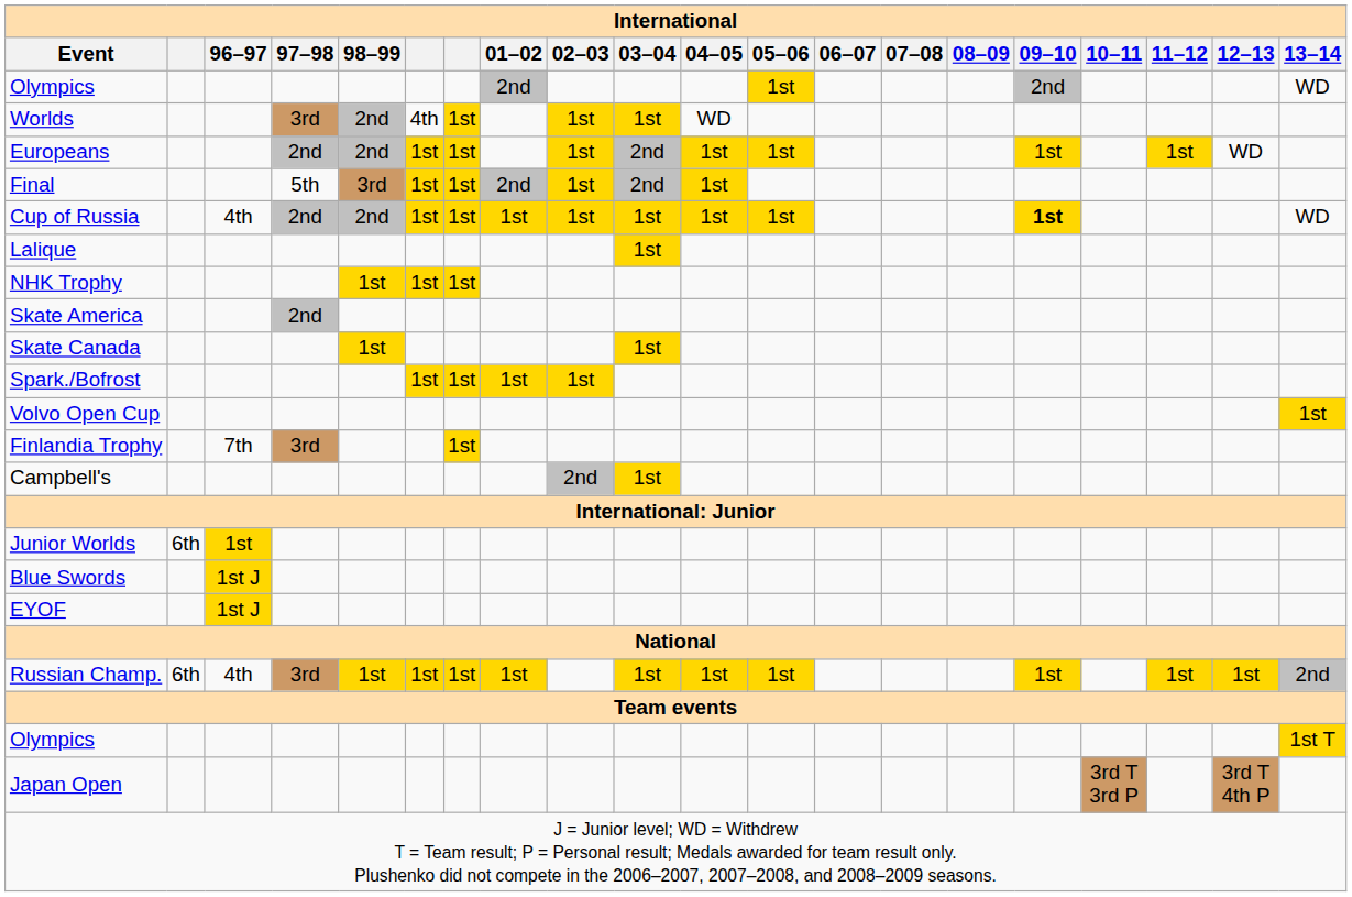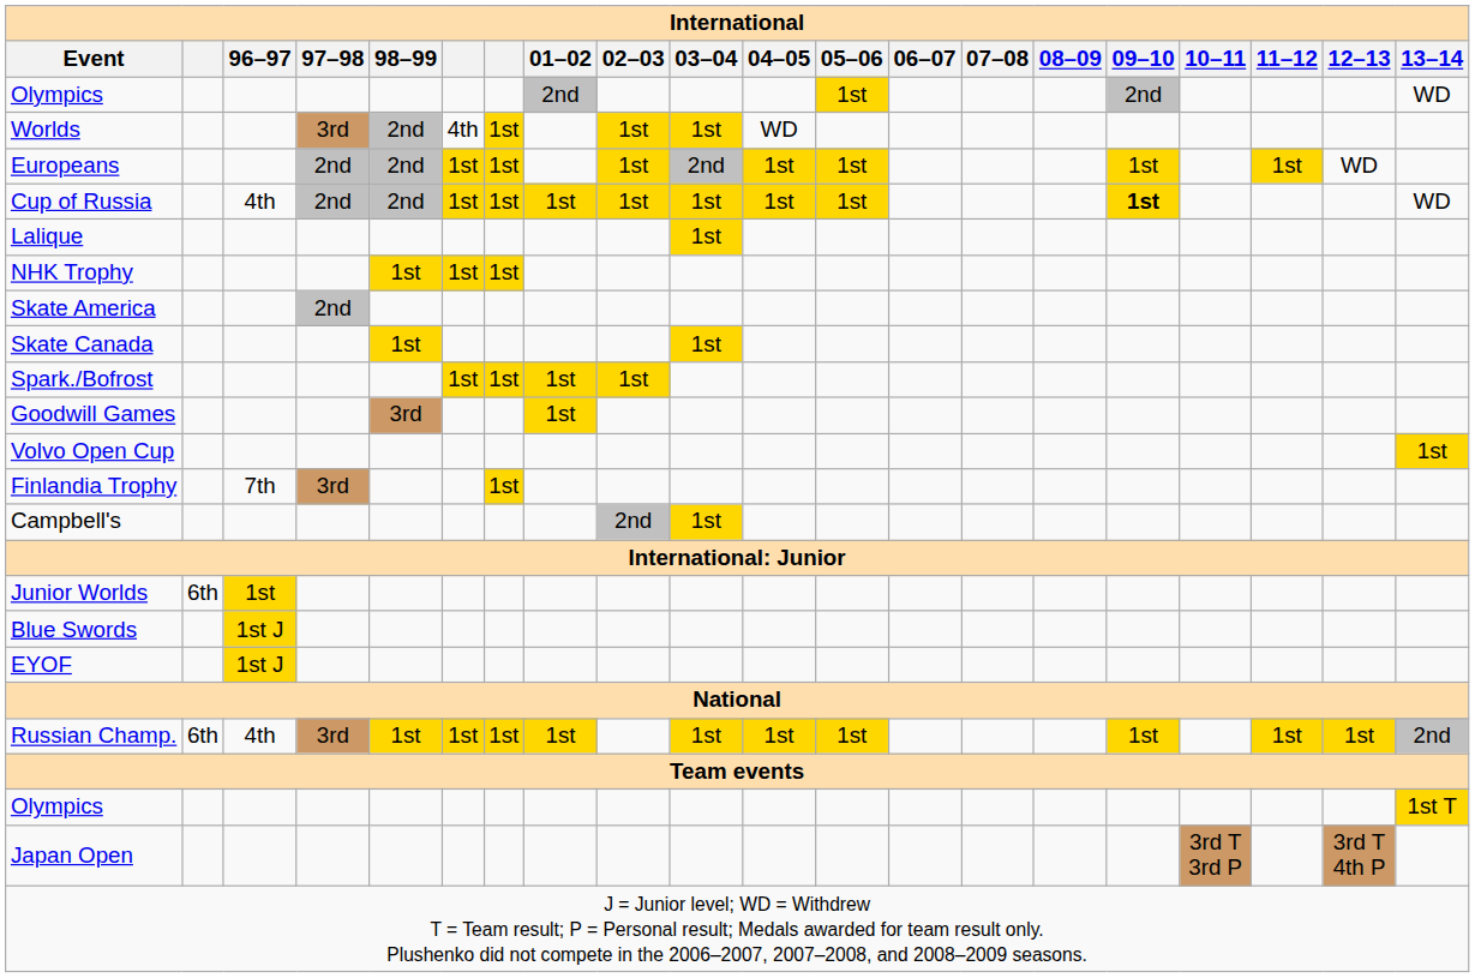- row: Final | 5th | 3rd | 1st | 1st | 2nd | 1st | 2nd | 1st
+ row: Goodwill Games | 3rd | 1st
